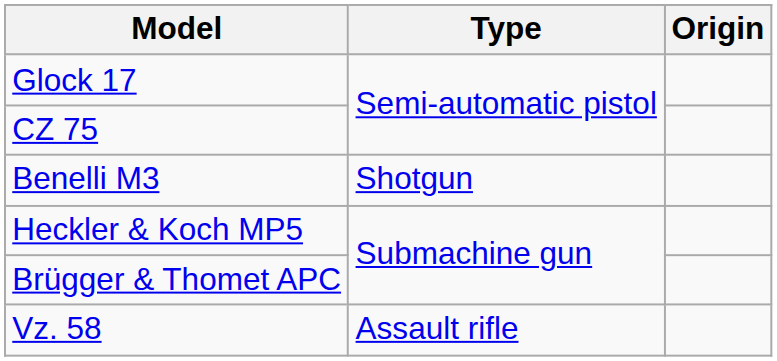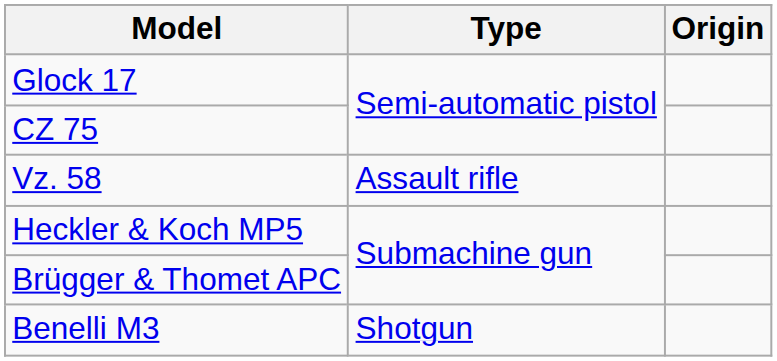rows swapped: Benelli M3 <-> Vz. 58
